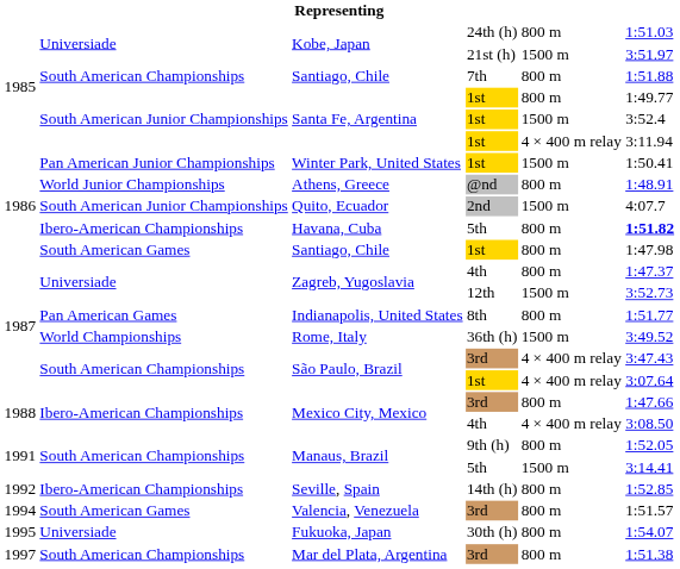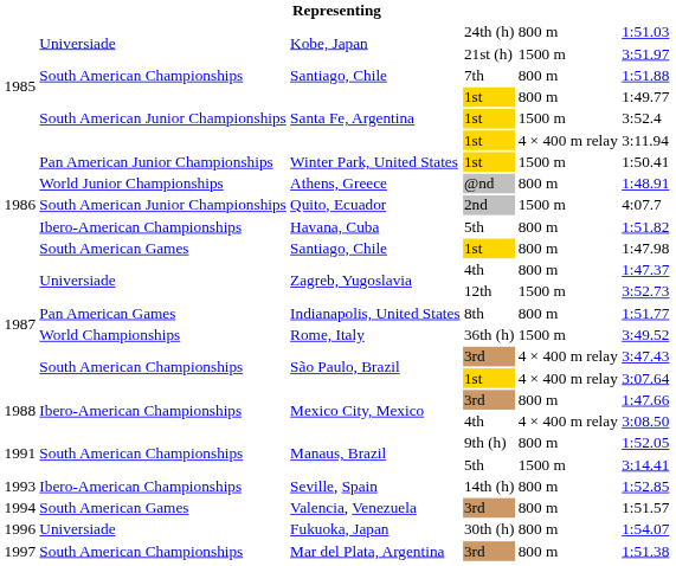Havana, Cuba | column 6: bold -> normal
Seville, Spain | column 1: 1992 -> 1993
Fukuoka, Japan | column 1: 1995 -> 1996
